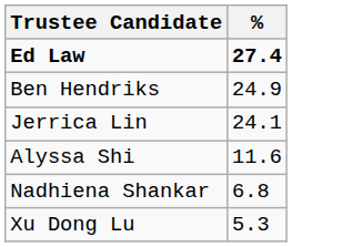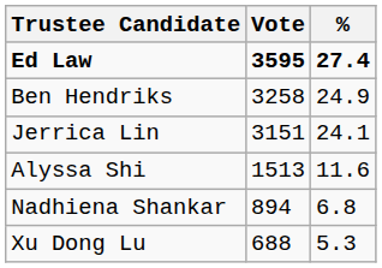+ column: Vote | 3595 | 3258 | 3151 | 1513 | 894 | 688
